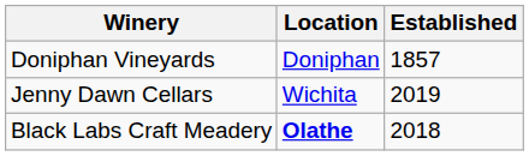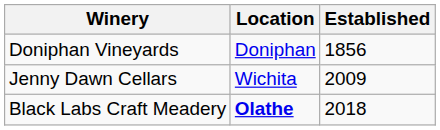Doniphan Vineyards | Established: 1857 -> 1856
Jenny Dawn Cellars | Established: 2019 -> 2009
